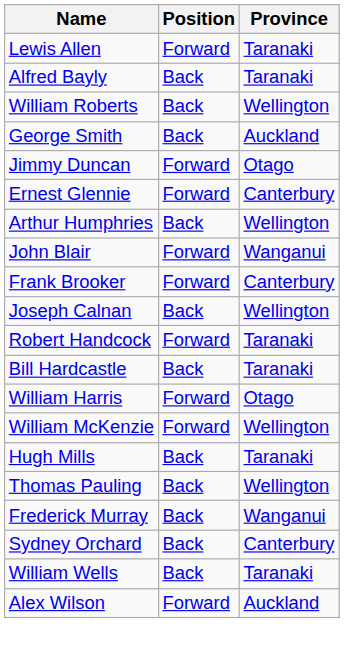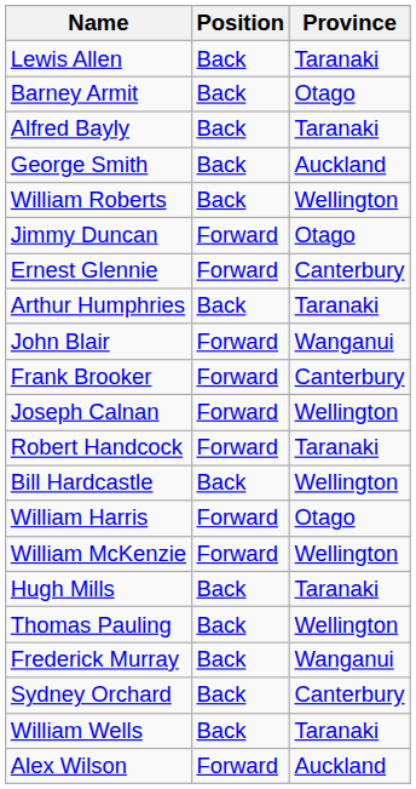Lewis Allen | Position: Forward -> Back
+ row: Barney Armit | Back | Otago
rows swapped: William Roberts <-> George Smith
Arthur Humphries | Province: Wellington -> Taranaki
Joseph Calnan | Position: Back -> Forward
Bill Hardcastle | Province: Taranaki -> Wellington
